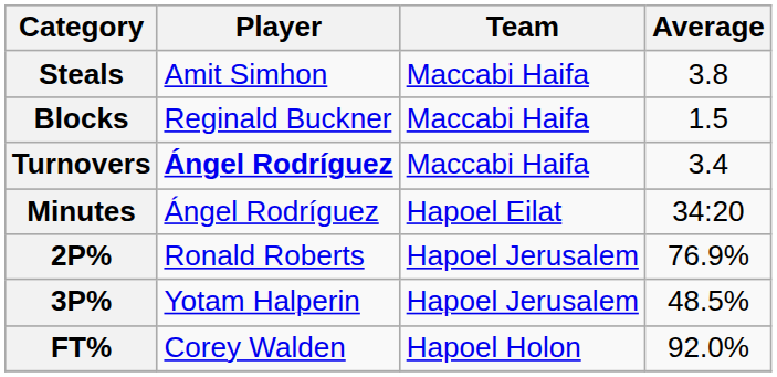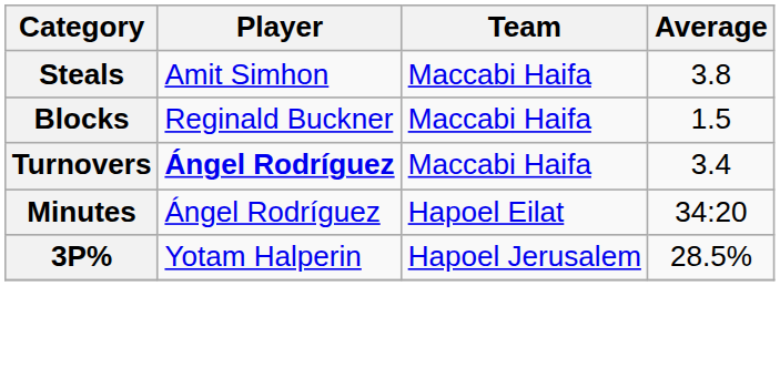- row: 2P% | Ronald Roberts | Hapoel Jerusalem | 76.9%
3P% | Average: 48.5% -> 28.5%
- row: FT% | Corey Walden | Hapoel Holon | 92.0%
